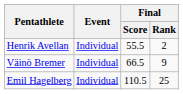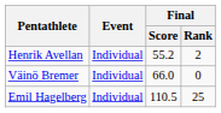Henrik Avellan | Final / Score: 55.5 -> 55.2
Väinö Bremer | Final / Score: 66.5 -> 66.0
Väinö Bremer | Final / Rank: 9 -> 0
